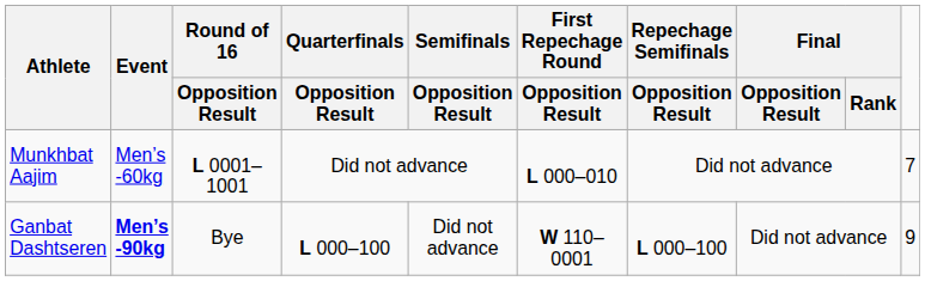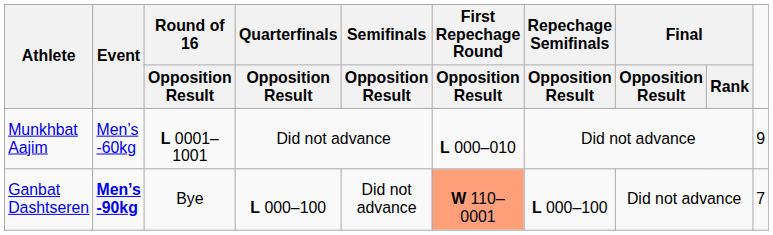Munkhbat Aajim | column 10: 7 -> 9
Ganbat Dashtseren | First Repechage Round / Opposition Result: no background -> lightsalmon background
Ganbat Dashtseren | column 10: 9 -> 7
